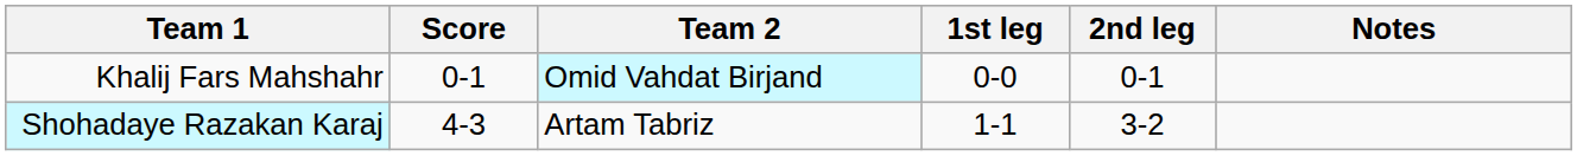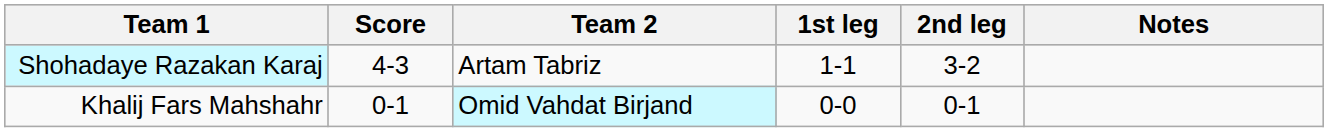rows swapped: Khalij Fars Mahshahr <-> Shohadaye Razakan Karaj
